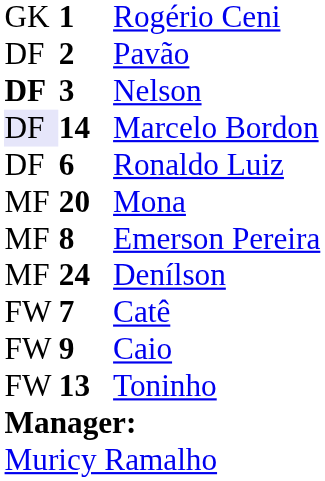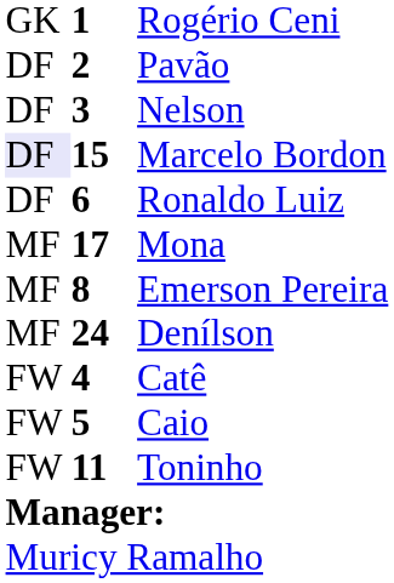Nelson | column 1: bold -> normal
Marcelo Bordon | column 2: 14 -> 15
Mona | column 2: 20 -> 17
Catê | column 2: 7 -> 4
Caio | column 2: 9 -> 5
Toninho | column 2: 13 -> 11
